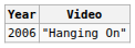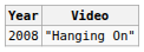"Hanging On" | Year: 2006 -> 2008
